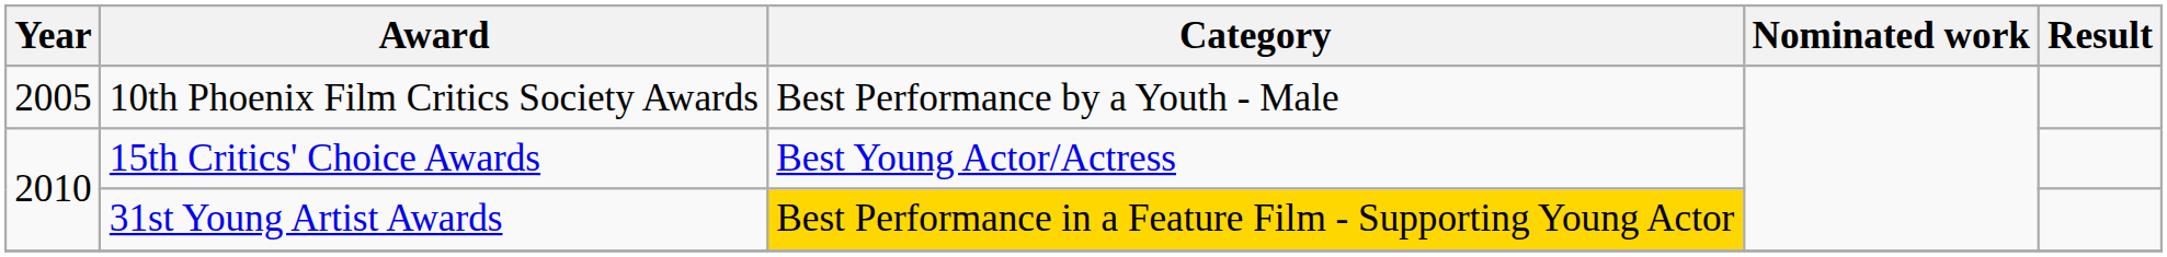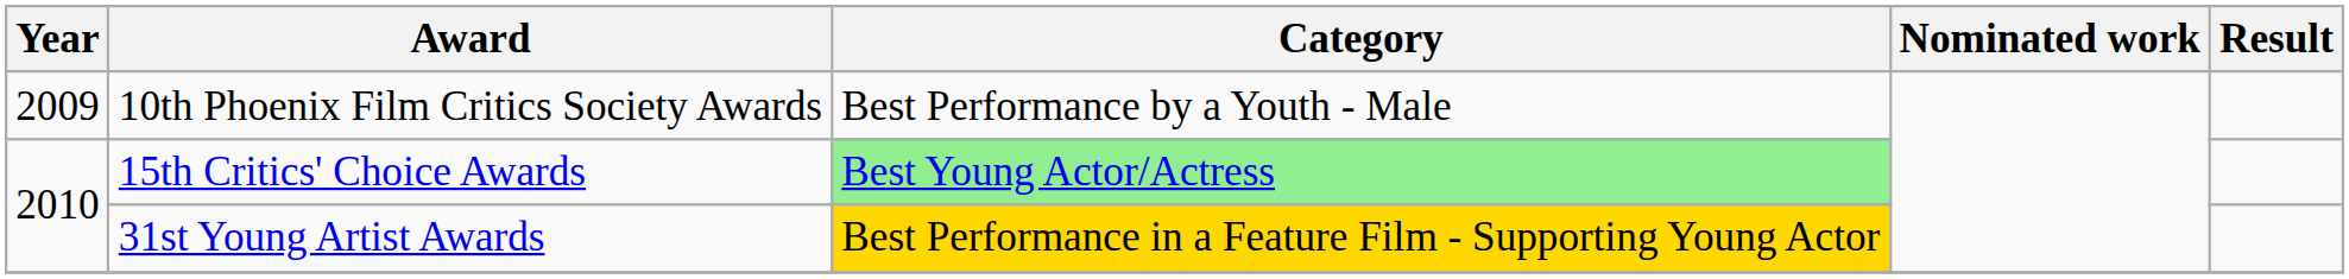10th Phoenix Film Critics Society Awards | Year: 2005 -> 2009
15th Critics' Choice Awards | Category: no background -> lightgreen background
